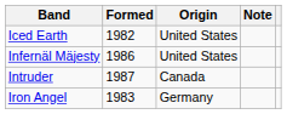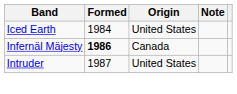Iced Earth | Formed: 1982 -> 1984
Infernäl Mäjesty | Formed: normal -> bold
Infernäl Mäjesty | Origin: United States -> Canada
Intruder | Origin: Canada -> United States
- row: Iron Angel | 1983 | Germany
